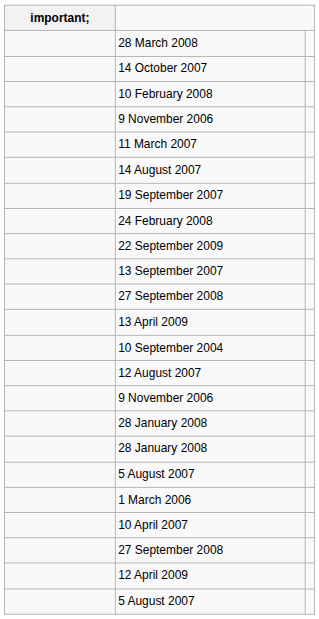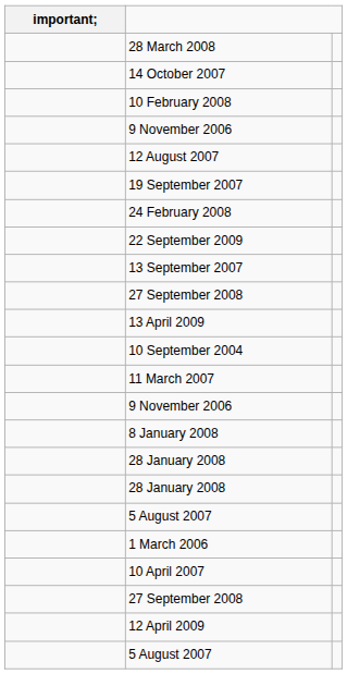rows swapped: 11 March 2007 <-> 12 August 2007
- row: 14 August 2007
+ row: 8 January 2008
